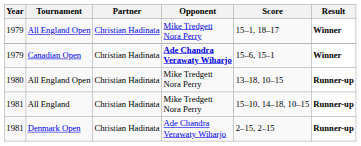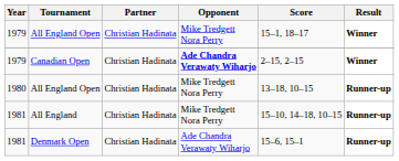Canadian Open | Score: 15–6, 15–1 -> 2–15, 2–15
Denmark Open | Score: 2–15, 2–15 -> 15–6, 15–1
